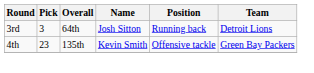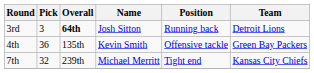3rd | Overall: normal -> bold
4th | Pick: 23 -> 36
+ row: 7th | 32 | 239th | Michael Merritt | Tight end | Kansas City Chiefs
